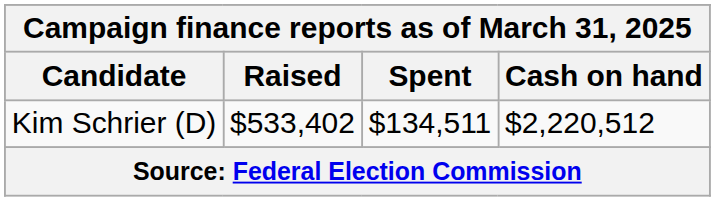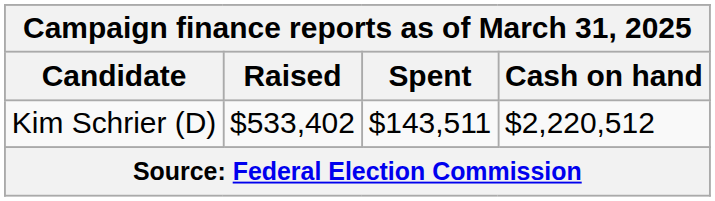Kim Schrier (D) | Spent: $134,511 -> $143,511
